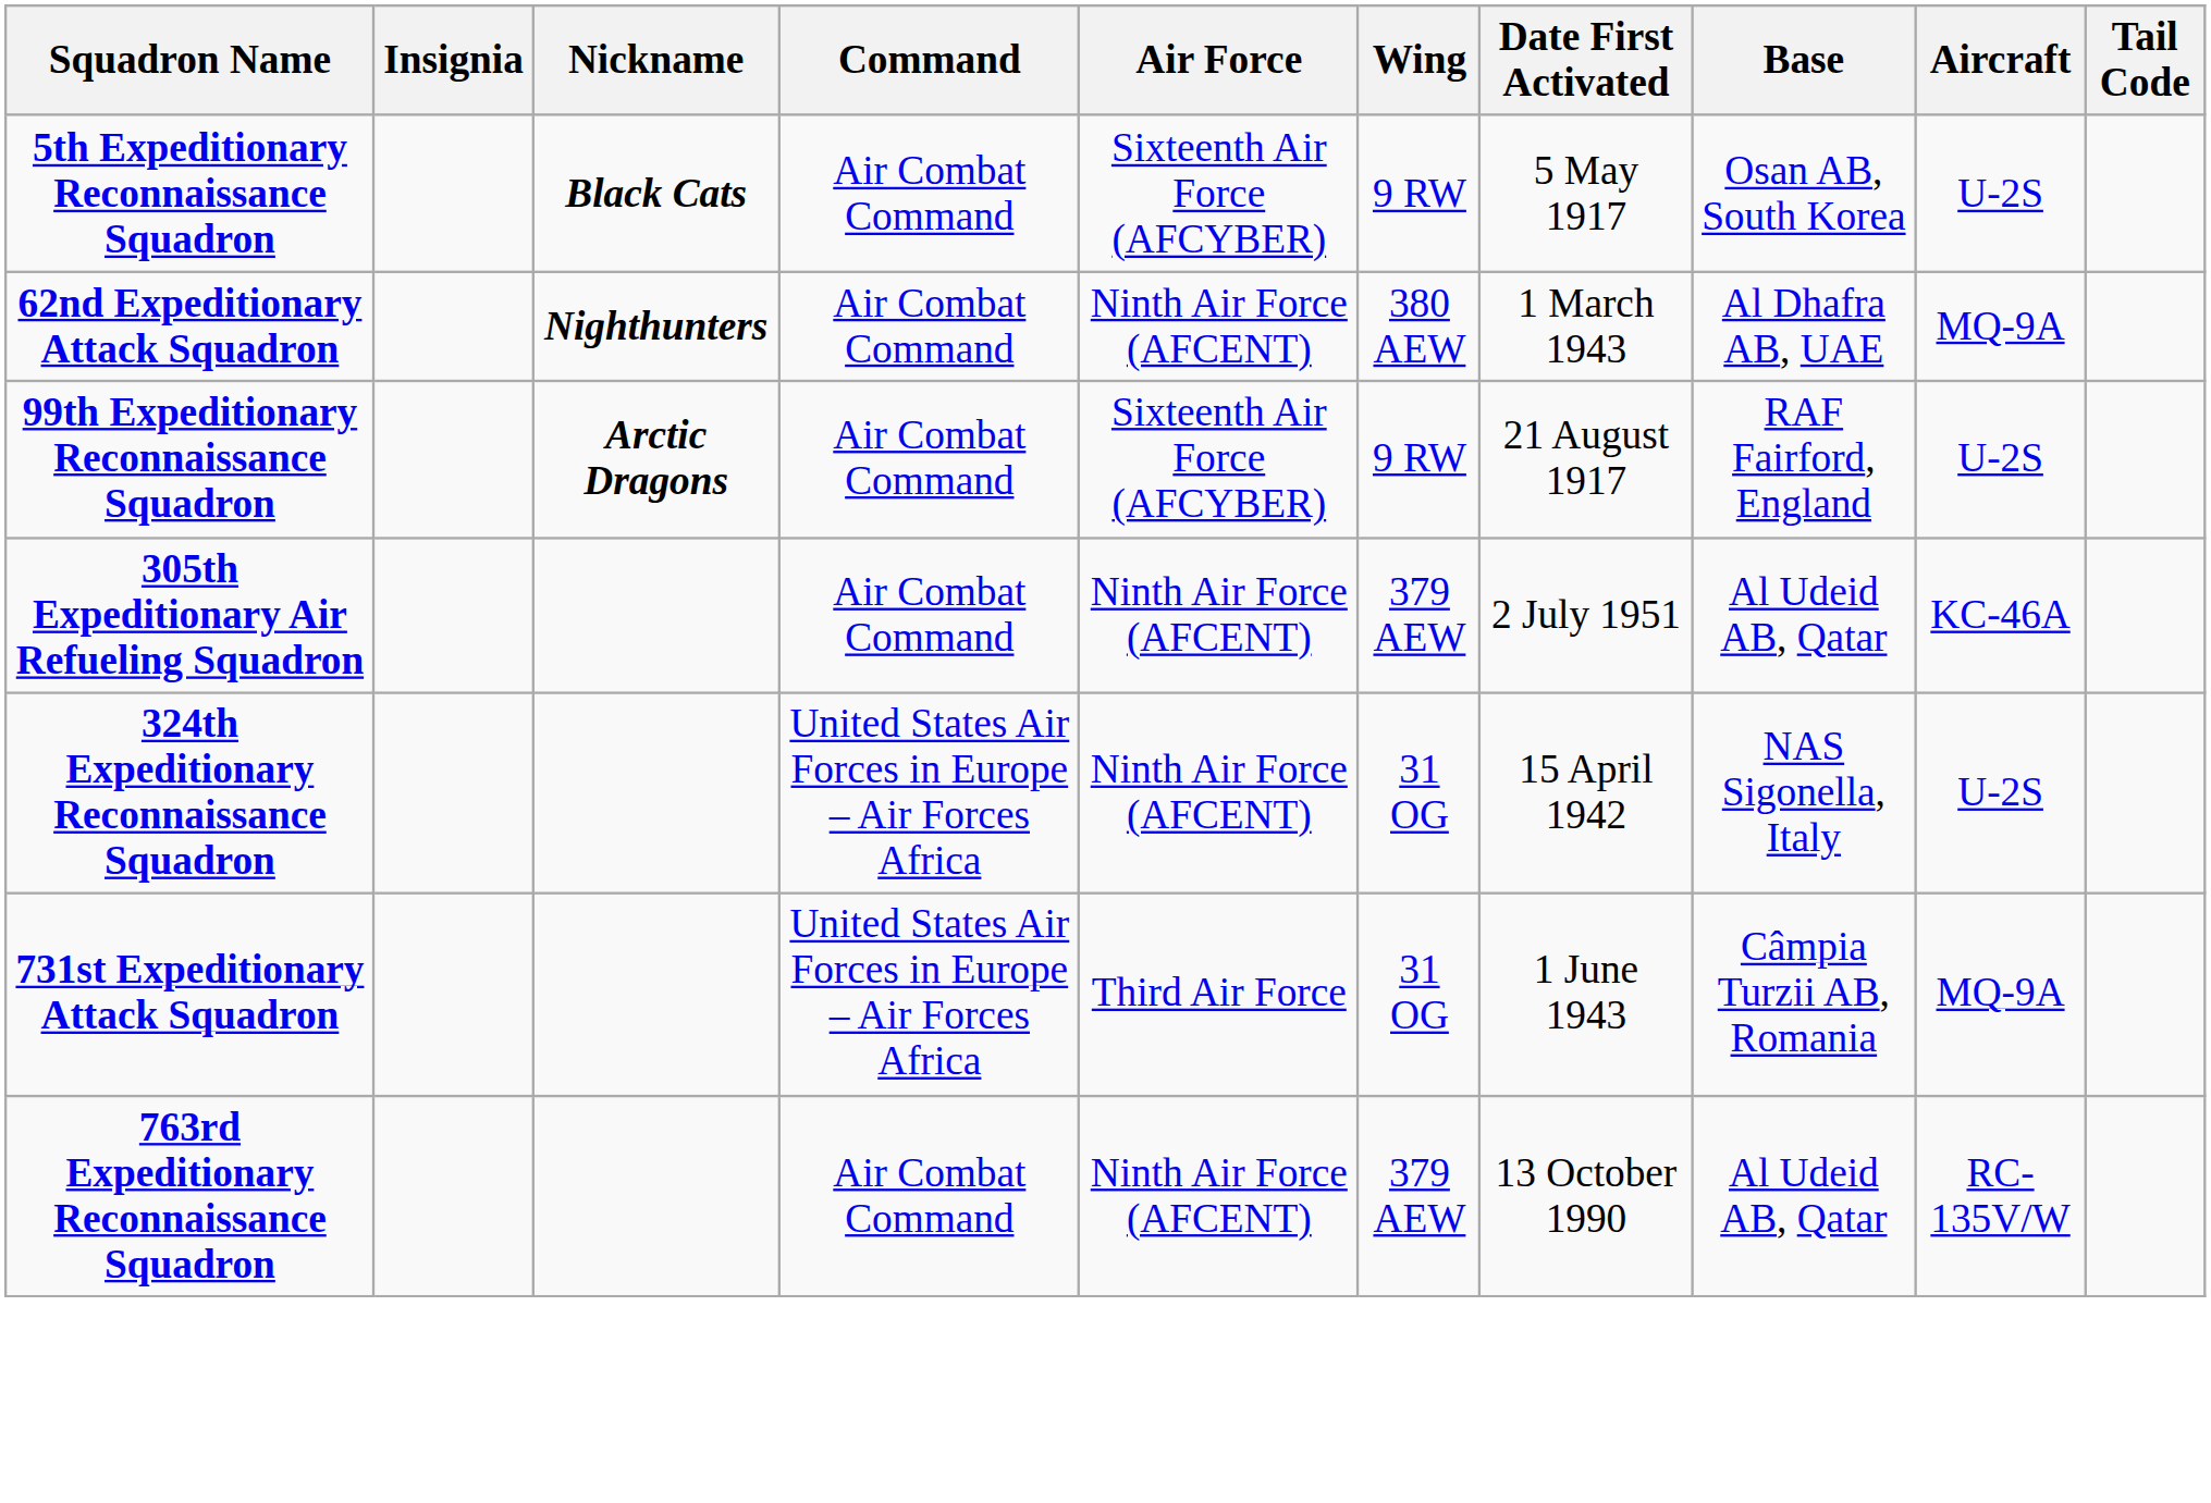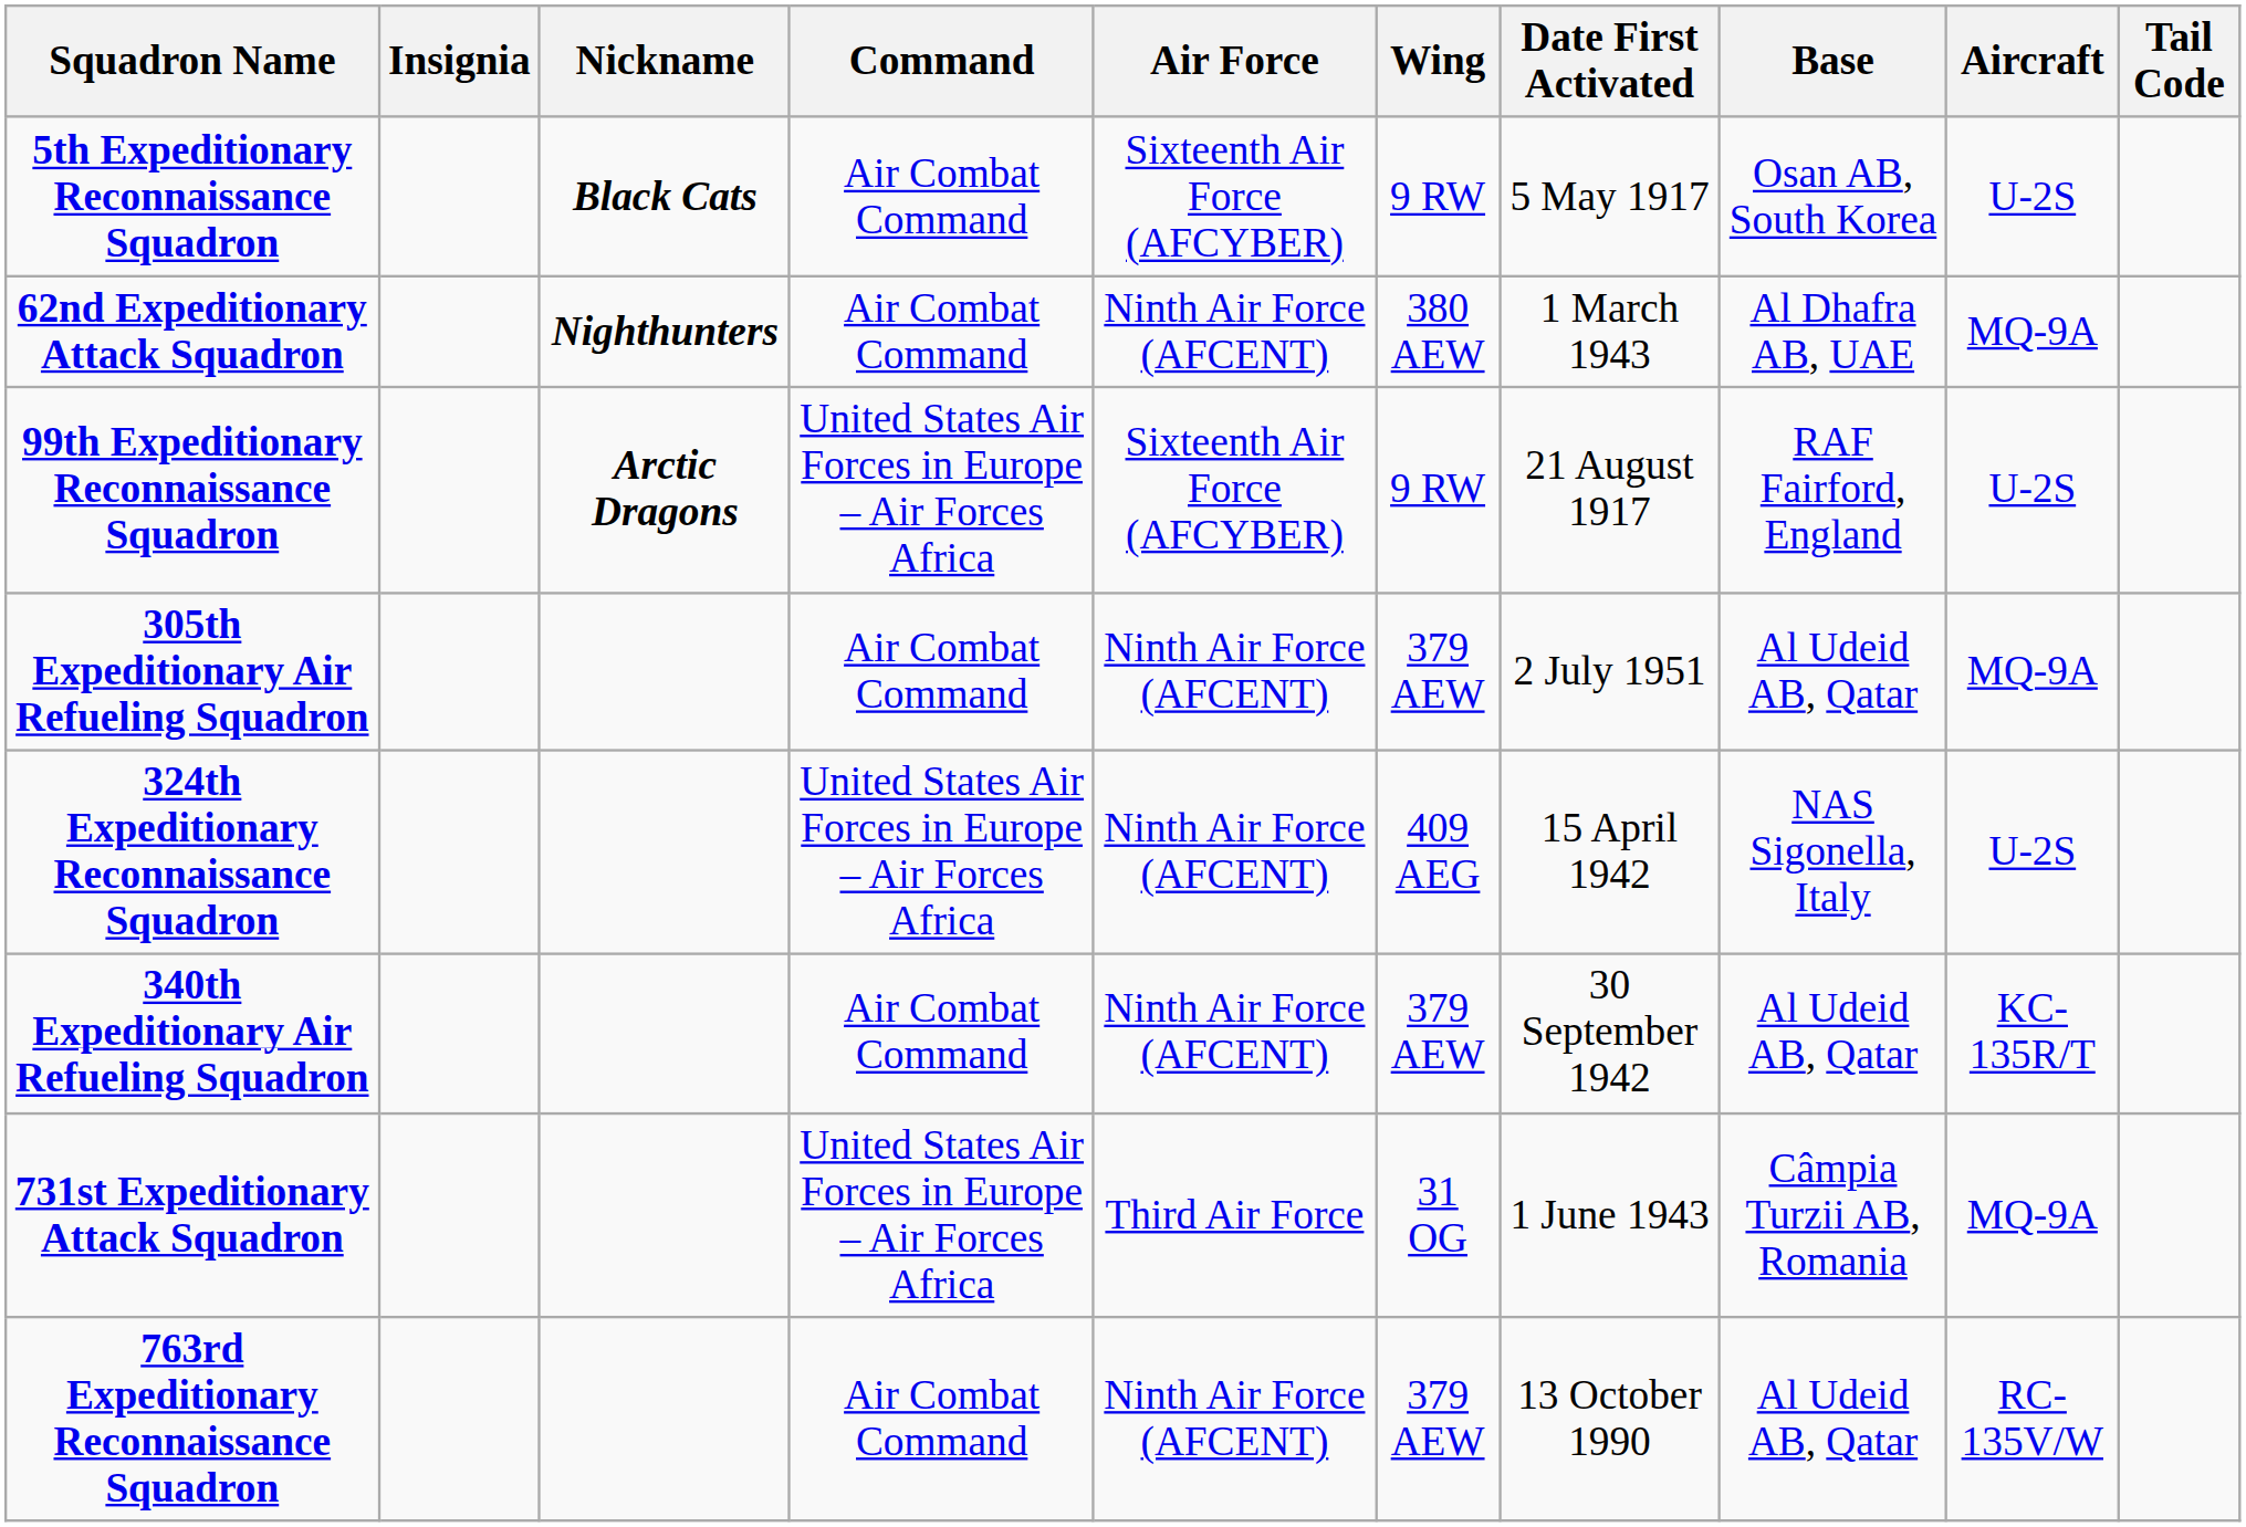99th Expeditionary Reconnaissance Squadron | Command: Air Combat Command -> United States Air Forces in Europe – Air Forces Africa
305th Expeditionary Air Refueling Squadron | Aircraft: KC-46A -> MQ-9A
324th Expeditionary Reconnaissance Squadron | Wing: 31 OG -> 409 AEG
+ row: 340th Expeditionary Air Refueling Squadron | Air Combat Command | Ninth Air Force (AFCENT) | 379 AEW | 30 September 1942 | Al Udeid AB, Qatar | KC-135R/T
